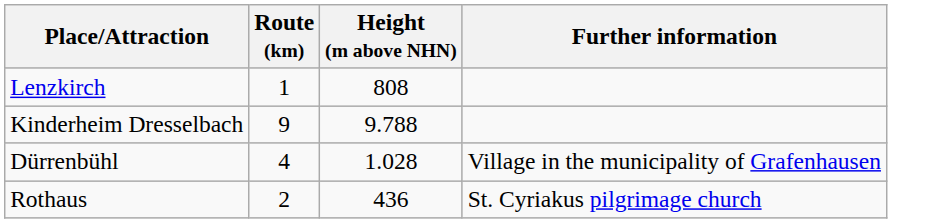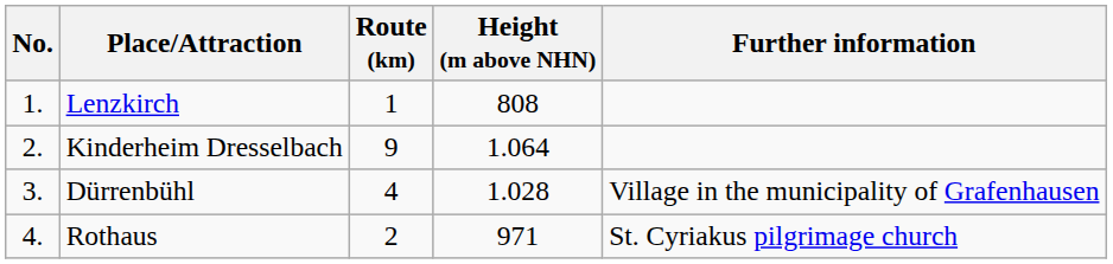+ column: No. | 1. | 2. | 3. | 4.
Kinderheim Dresselbach | Height (m above NHN): 9.788 -> 1.064
Rothaus | Height (m above NHN): 436 -> 971
